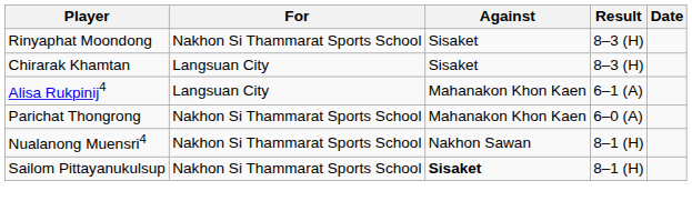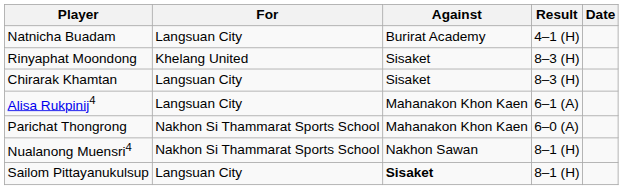+ row: Natnicha Buadam | Langsuan City | Burirat Academy | 4–1 (H)
Rinyaphat Moondong | For: Nakhon Si Thammarat Sports School -> Khelang United
Sailom Pittayanukulsup | For: Nakhon Si Thammarat Sports School -> Langsuan City
